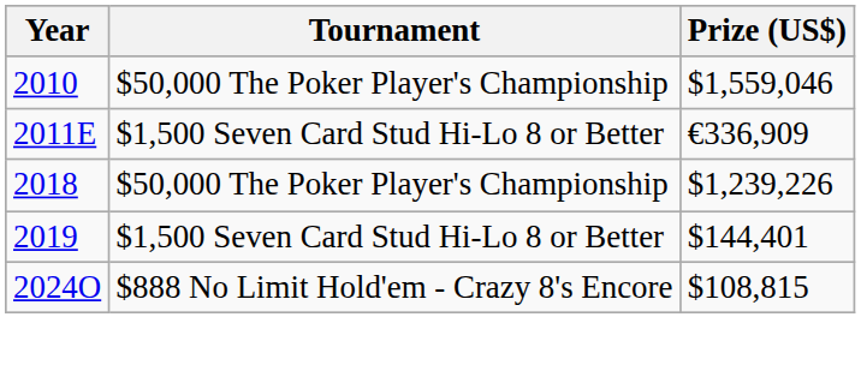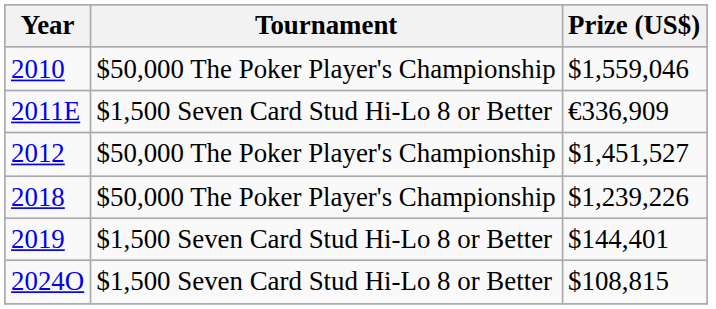+ row: 2012 | $50,000 The Poker Player's Championship | $1,451,527
2024O | Tournament: $888 No Limit Hold'em - Crazy 8's Encore -> $1,500 Seven Card Stud Hi-Lo 8 or Better
